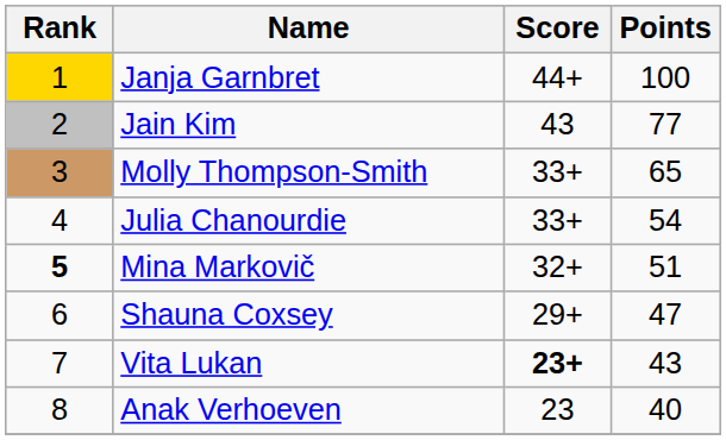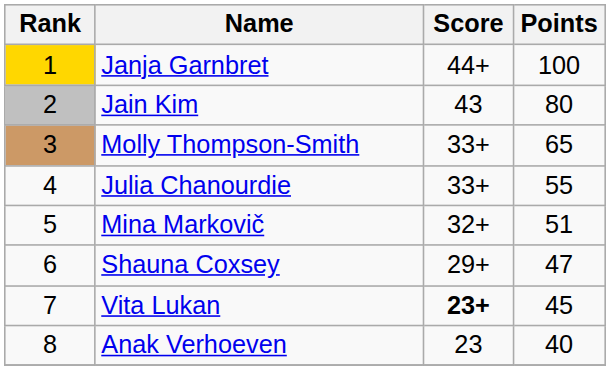Jain Kim | Points: 77 -> 80
Julia Chanourdie | Points: 54 -> 55
Mina Markovič | Rank: bold -> normal
Vita Lukan | Points: 43 -> 45
